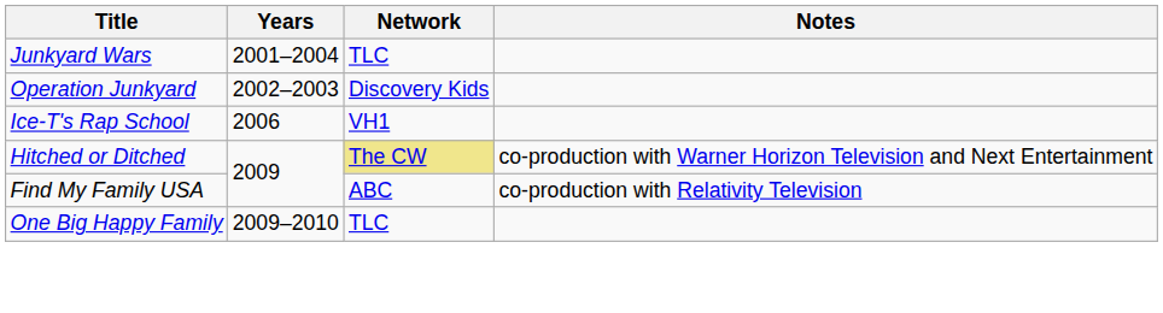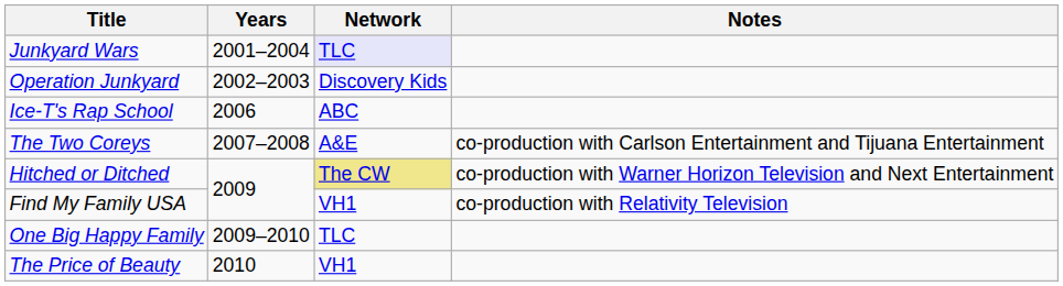Junkyard Wars | Network: no background -> lavender background
Ice-T's Rap School | Network: VH1 -> ABC
+ row: The Two Coreys | 2007–2008 | A&E | co-production with Carlson Entertainment and Tijuana Entertainment
Find My Family USA | Network: ABC -> VH1
+ row: The Price of Beauty | 2010 | VH1
